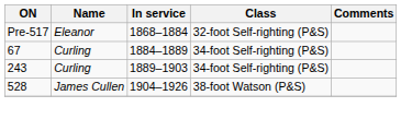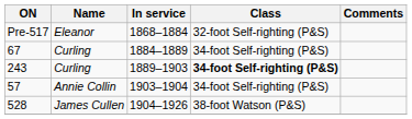243 | Class: normal -> bold
+ row: 57 | Annie Collin | 1903–1904 | 34-foot Self-righting (P&S)
